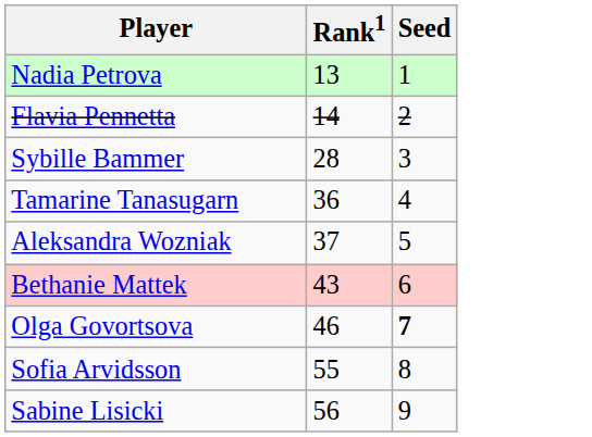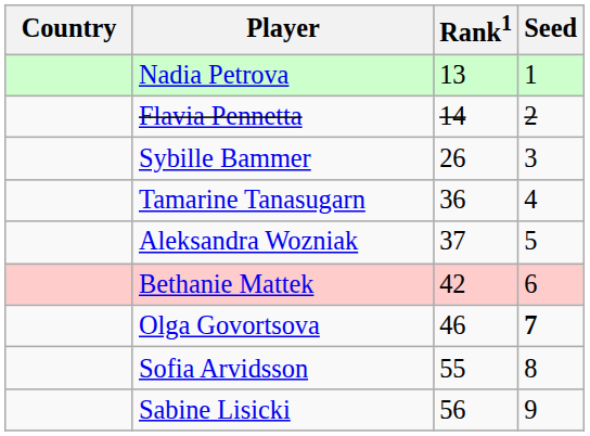+ column: Country
Sybille Bammer | Rank1: 28 -> 26
Bethanie Mattek | Rank1: 43 -> 42
